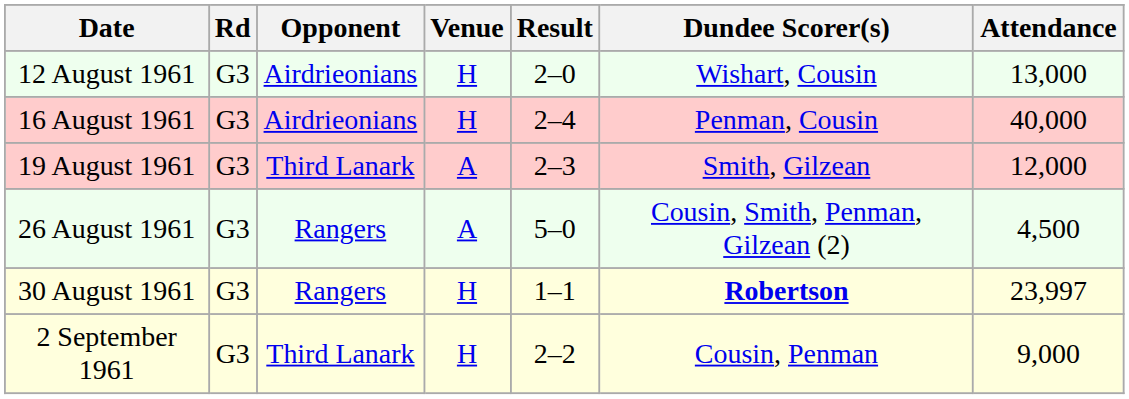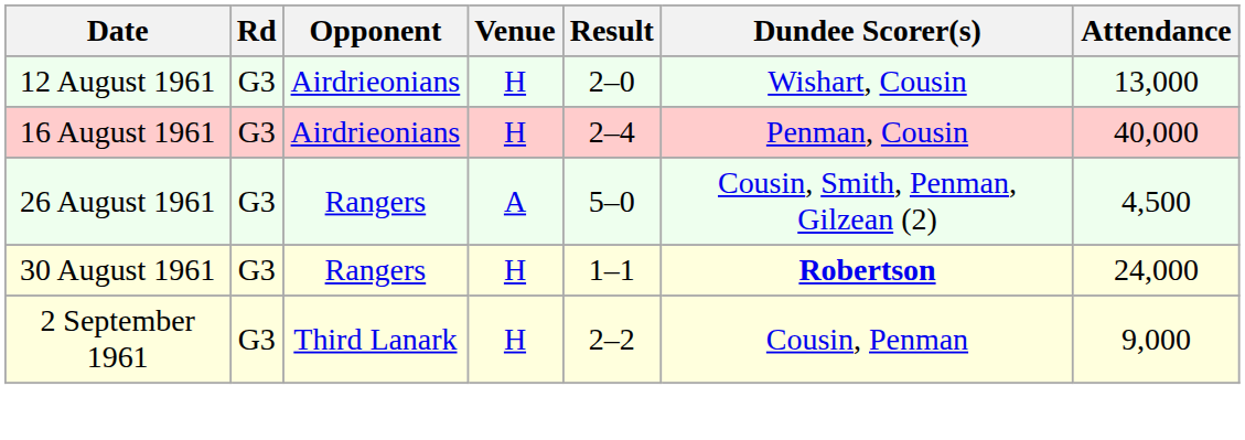- row: 19 August 1961 | G3 | Third Lanark | A | 2–3 | Smith, Gilzean | 12,000
30 August 1961 | Attendance: 23,997 -> 24,000
